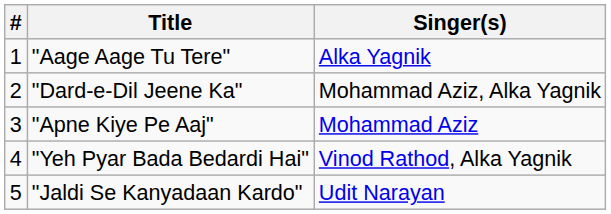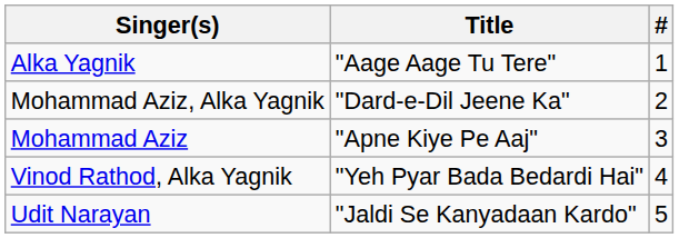columns swapped: # <-> Singer(s)
